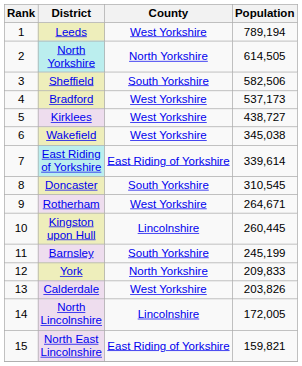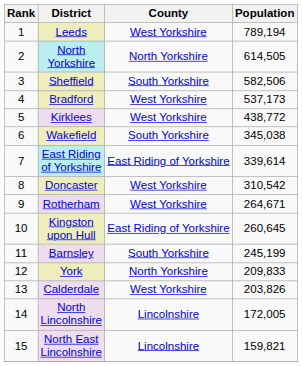Kirklees | Population: 438,727 -> 438,772
Wakefield | County: West Yorkshire -> South Yorkshire
Doncaster | County: South Yorkshire -> West Yorkshire
Doncaster | Population: 310,545 -> 310,542
Kingston upon Hull | County: Lincolnshire -> East Riding of Yorkshire
Kingston upon Hull | Population: 260,445 -> 260,645
North East Lincolnshire | County: East Riding of Yorkshire -> Lincolnshire
